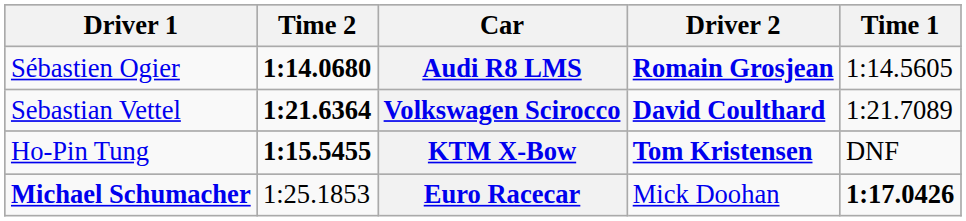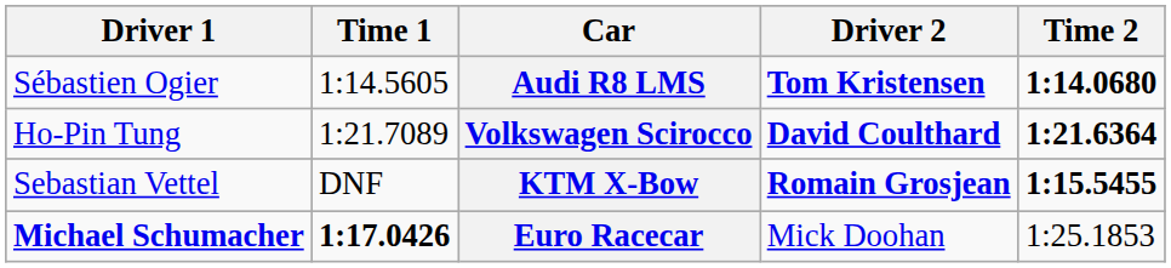columns swapped: Time 1 <-> Time 2
Audi R8 LMS | Driver 2: Romain Grosjean -> Tom Kristensen
Volkswagen Scirocco | Driver 1: Sebastian Vettel -> Ho-Pin Tung
KTM X-Bow | Driver 1: Ho-Pin Tung -> Sebastian Vettel
KTM X-Bow | Driver 2: Tom Kristensen -> Romain Grosjean
